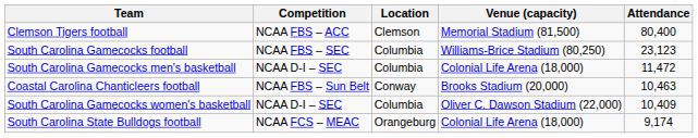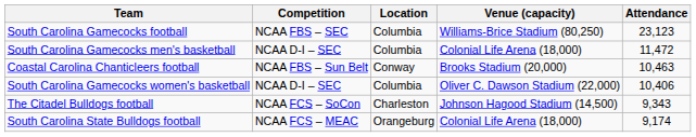- row: Clemson Tigers football | NCAA FBS – ACC | Clemson | Memorial Stadium (81,500) | 80,400
South Carolina Gamecocks women's basketball | Attendance: 10,409 -> 10,406
+ row: The Citadel Bulldogs football | NCAA FCS – SoCon | Charleston | Johnson Hagood Stadium (14,500) | 9,343
